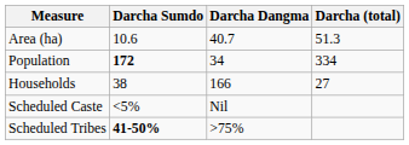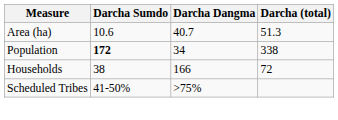Population | Darcha (total): 334 -> 338
Households | Darcha (total): 27 -> 72
- row: Scheduled Caste | <5% | Nil
Scheduled Tribes | Darcha Sumdo: bold -> normal
